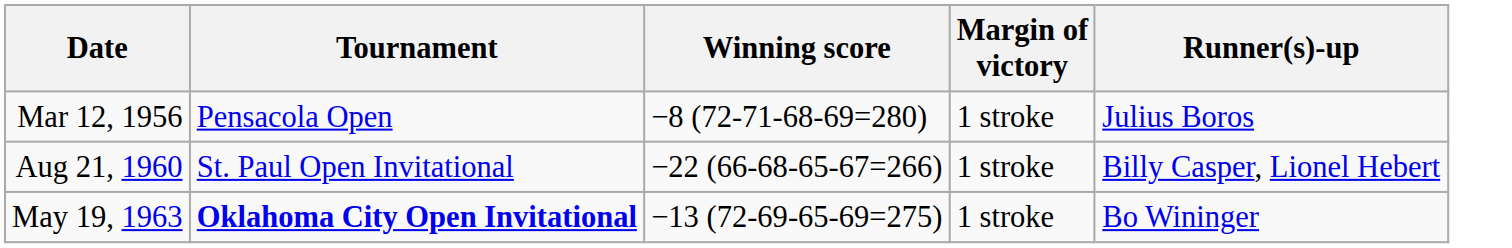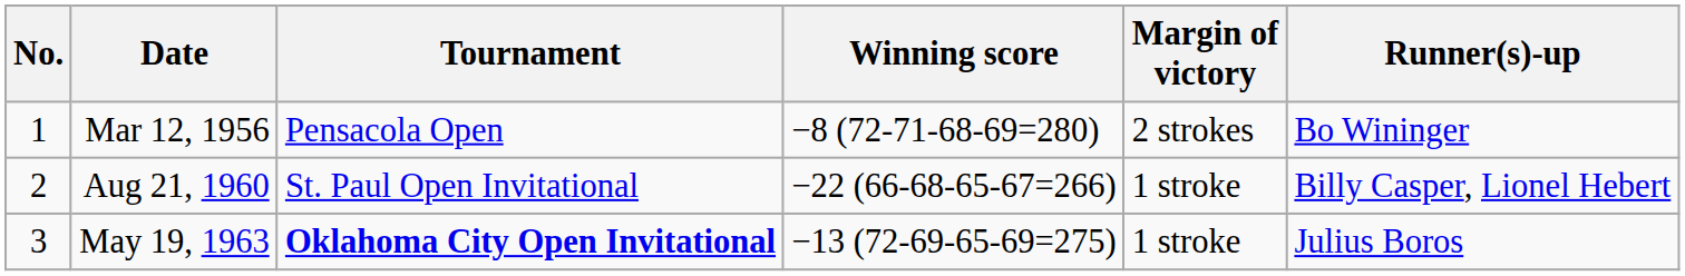+ column: No. | 1 | 2 | 3
Mar 12, 1956 | Margin of victory: 1 stroke -> 2 strokes
Mar 12, 1956 | Runner(s)-up: Julius Boros -> Bo Wininger
May 19, 1963 | Runner(s)-up: Bo Wininger -> Julius Boros
